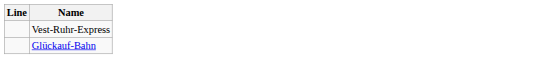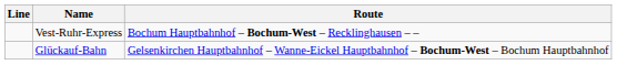+ column: Route | Bochum Hauptbahnhof – Bochum-West – Recklinghausen – – | Gelsenkirchen Hauptbahnhof – Wanne-Eickel Hauptbahnhof – Bochum-West – Bochum Hauptbahnhof
